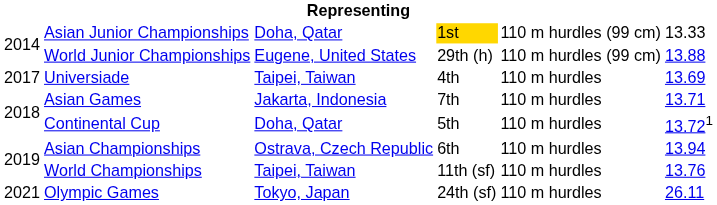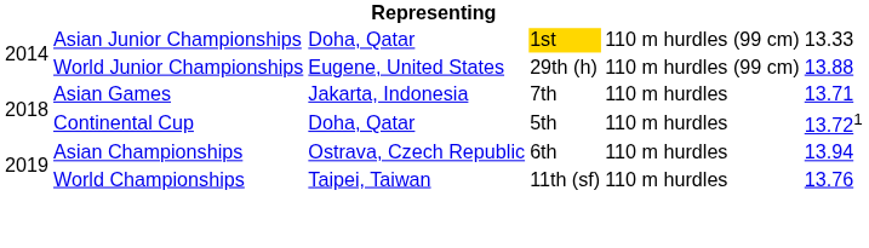- row: 2017 | Universiade | Taipei, Taiwan | 4th | 110 m hurdles | 13.69
- row: 2021 | Olympic Games | Tokyo, Japan | 24th (sf) | 110 m hurdles | 26.11
